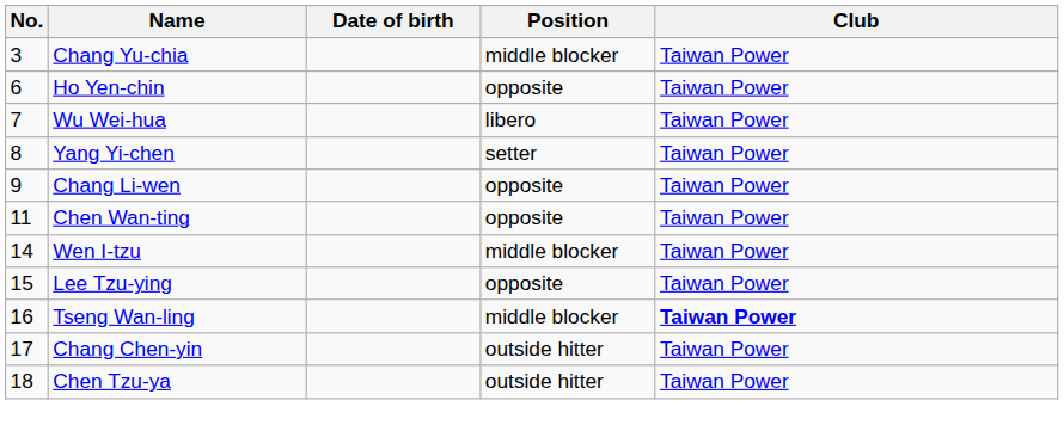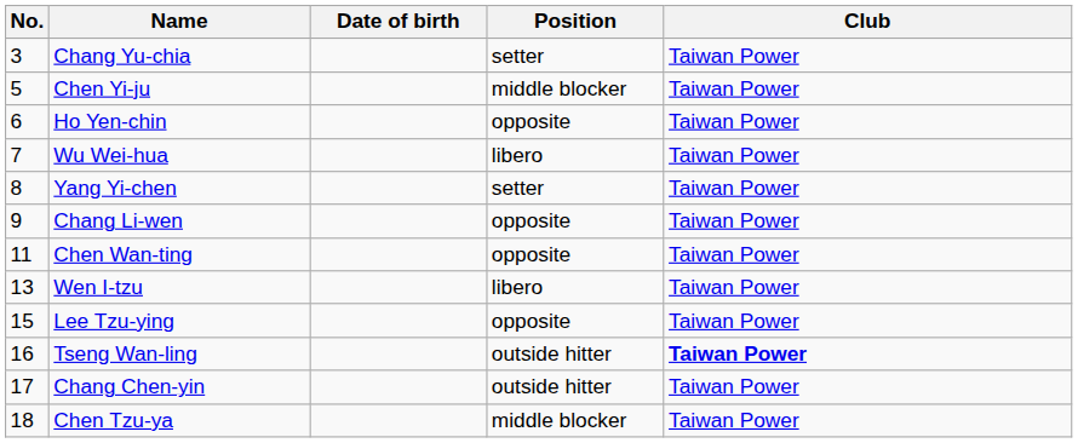Chang Yu-chia | Position: middle blocker -> setter
+ row: 5 | Chen Yi-ju | middle blocker | Taiwan Power
Wen I-tzu | No.: 14 -> 13
Wen I-tzu | Position: middle blocker -> libero
Tseng Wan-ling | Position: middle blocker -> outside hitter
Chen Tzu-ya | Position: outside hitter -> middle blocker
